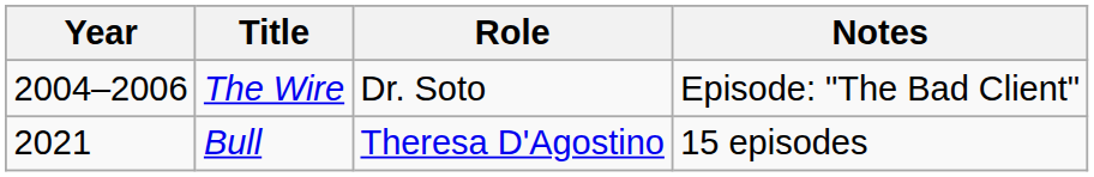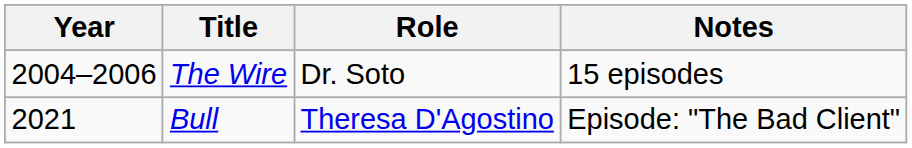The Wire | Notes: Episode: "The Bad Client" -> 15 episodes
Bull | Notes: 15 episodes -> Episode: "The Bad Client"
